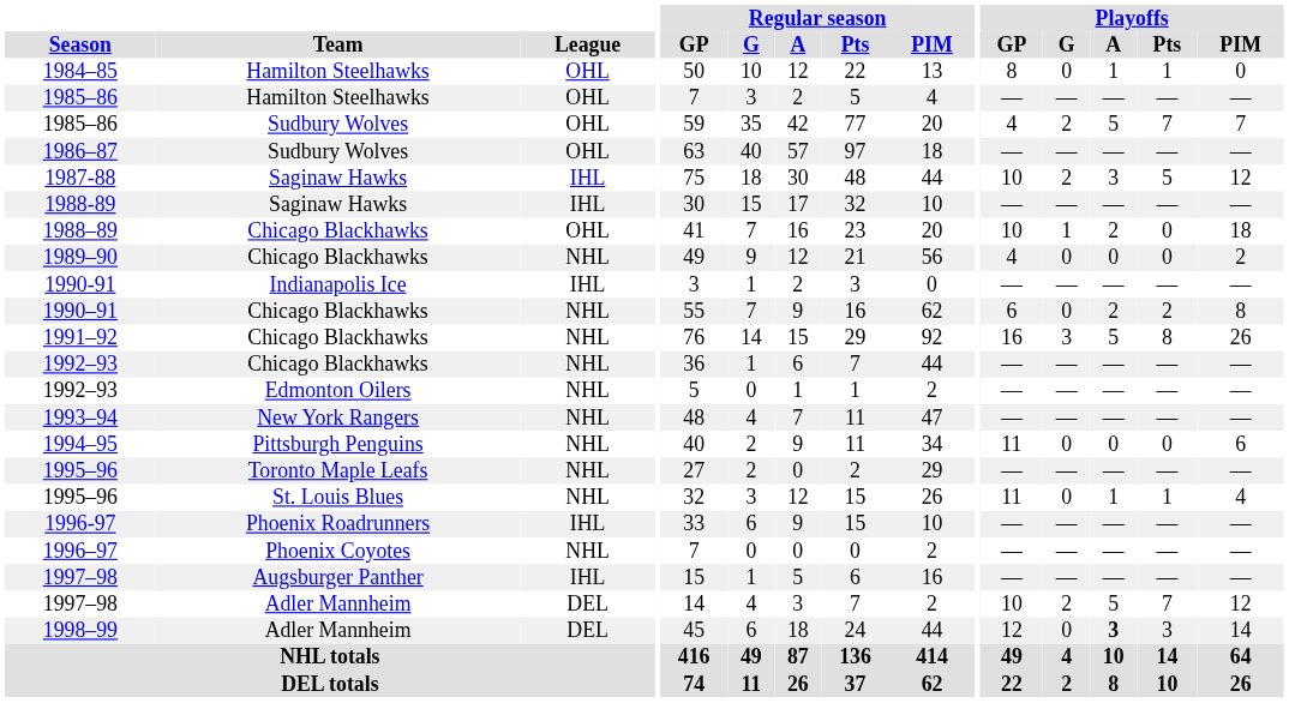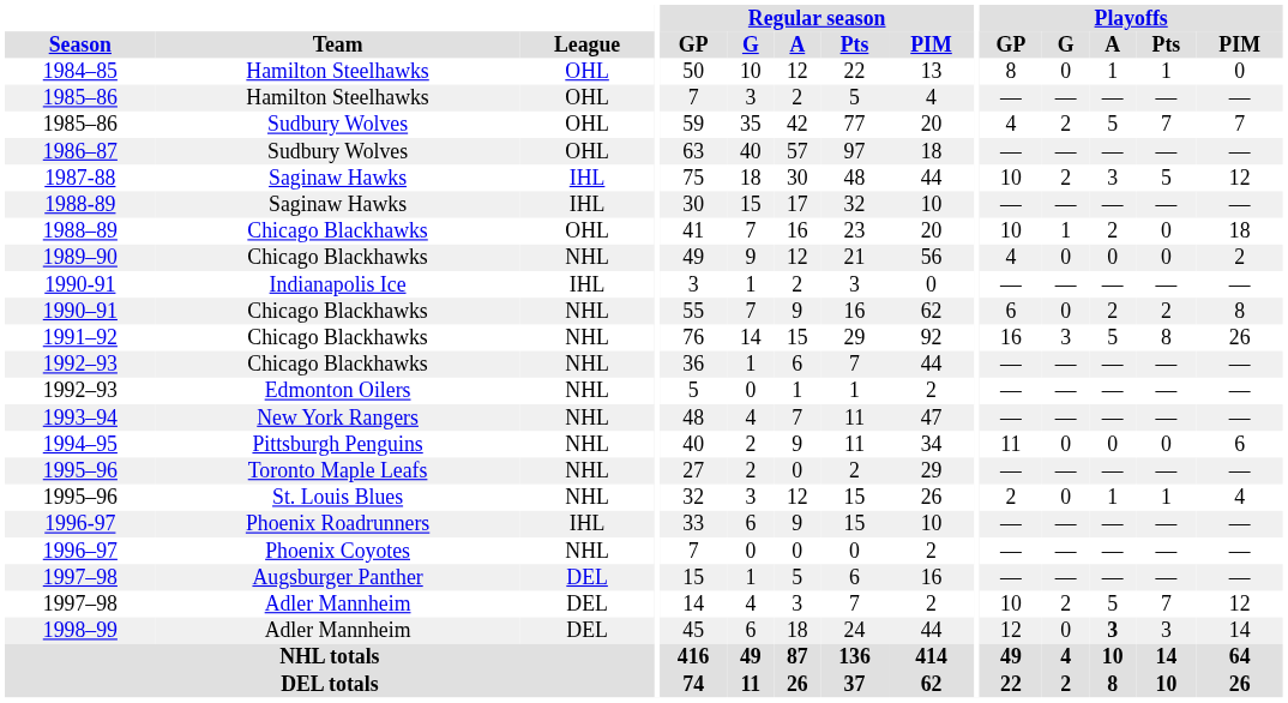1995–96 / St. Louis Blues | Playoffs / GP: 11 -> 2
1997–98 / Augsburger Panther | League: IHL -> DEL
